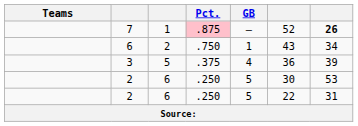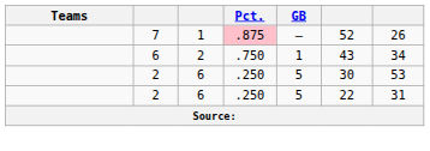7 | column 7: bold -> normal
- row: 3 | 5 | .375 | 4 | 36 | 39
